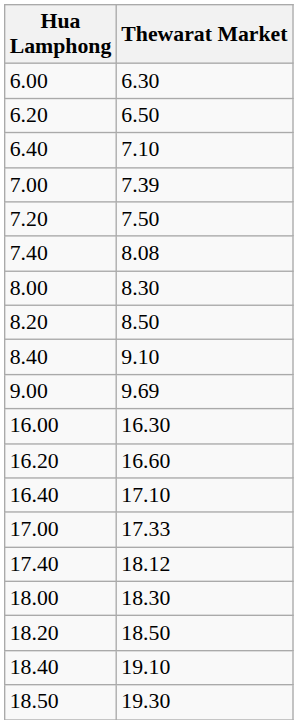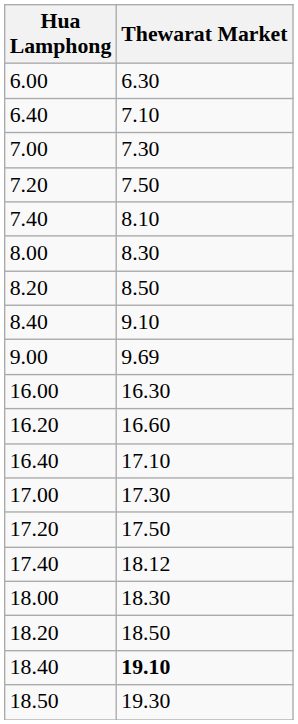- row: 6.20 | 6.50
7.00 | Thewarat Market: 7.39 -> 7.30
7.40 | Thewarat Market: 8.08 -> 8.10
17.00 | Thewarat Market: 17.33 -> 17.30
+ row: 17.20 | 17.50
18.40 | Thewarat Market: normal -> bold
